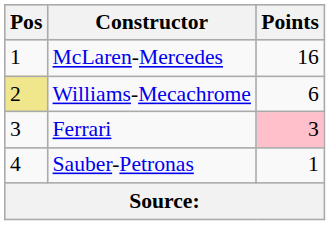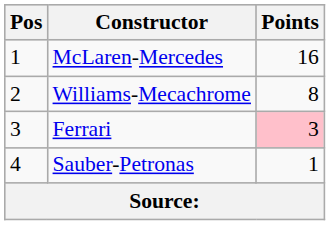Williams-Mecachrome | Pos: khaki background -> no background
Williams-Mecachrome | Points: 6 -> 8
